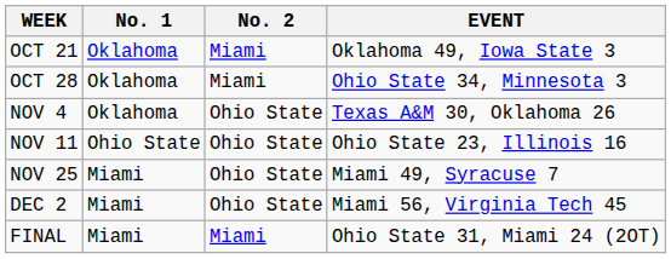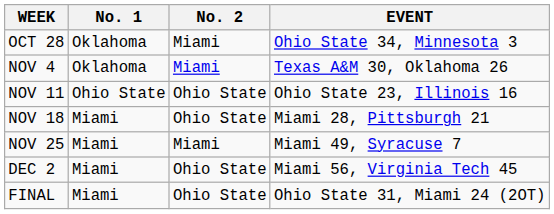- row: OCT 21 | Oklahoma | Miami | Oklahoma 49, Iowa State 3
NOV 4 | No. 2: Ohio State -> Miami
+ row: NOV 18 | Miami | Ohio State | Miami 28, Pittsburgh 21
NOV 25 | No. 2: Ohio State -> Miami
FINAL | No. 2: Miami -> Ohio State
